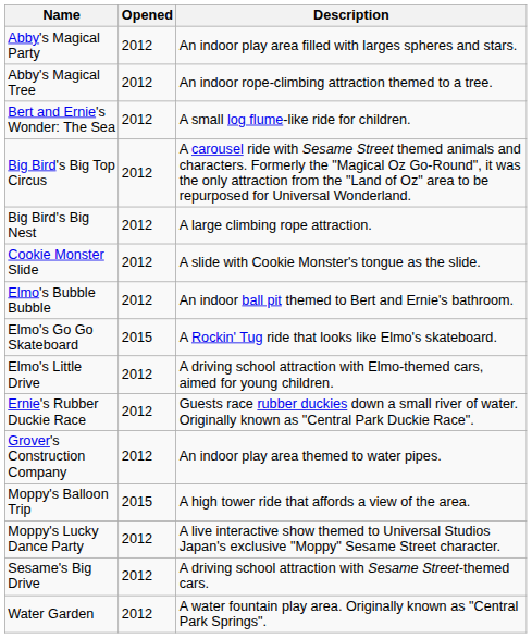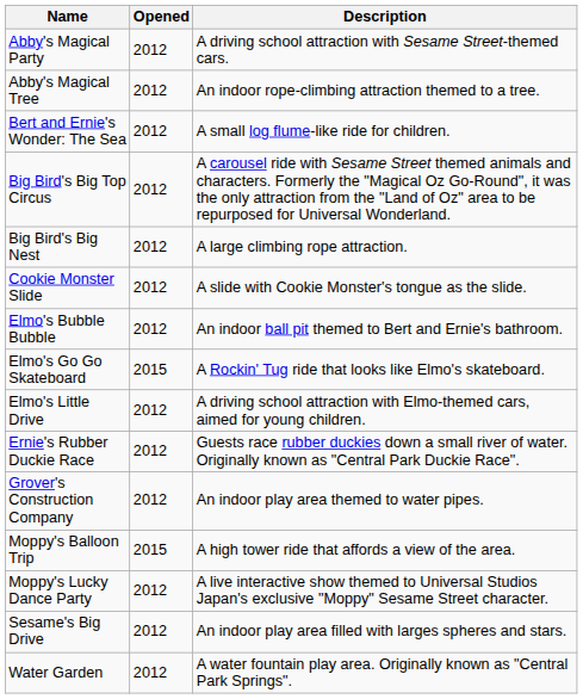Abby's Magical Party | Description: An indoor play area filled with larges spheres and stars. -> A driving school attraction with Sesame Street-themed cars.
Sesame's Big Drive | Description: A driving school attraction with Sesame Street-themed cars. -> An indoor play area filled with larges spheres and stars.
